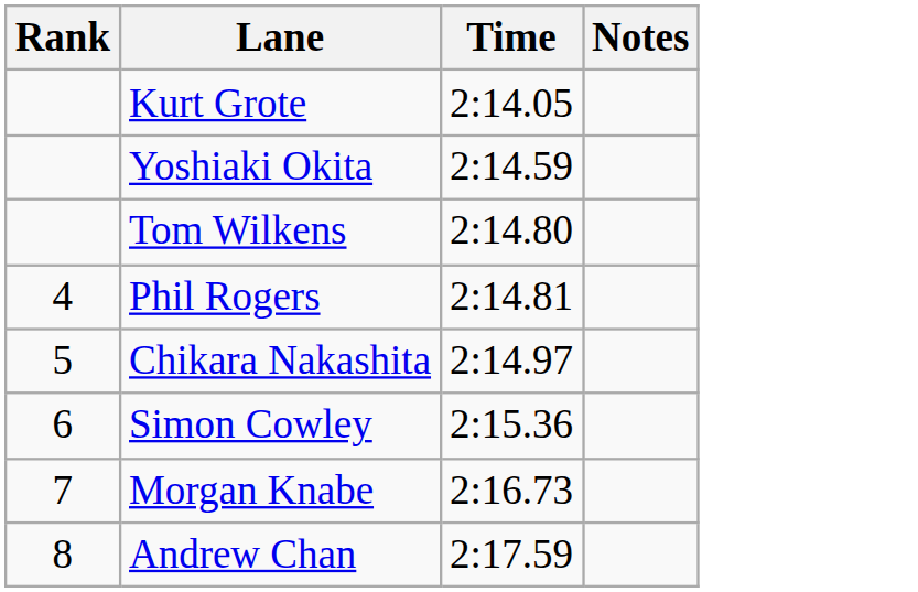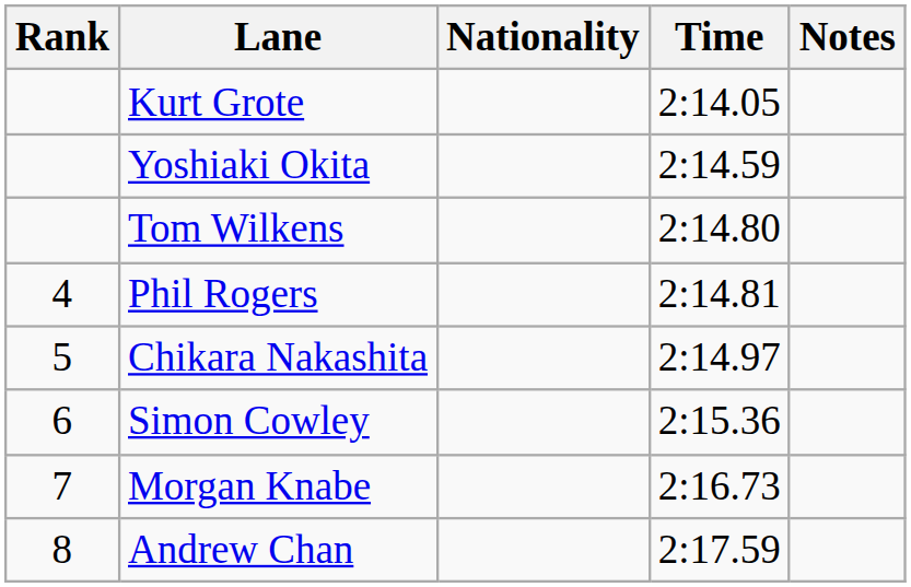+ column: Nationality
